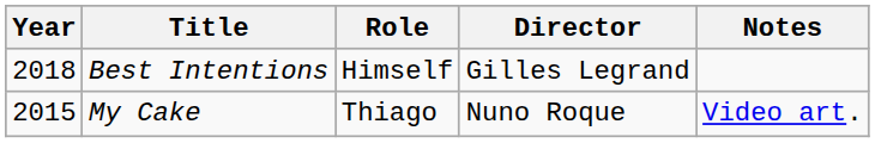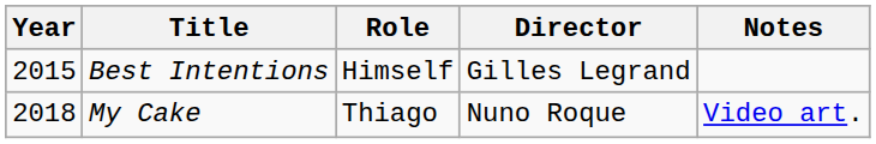Best Intentions | Year: 2018 -> 2015
My Cake | Year: 2015 -> 2018
